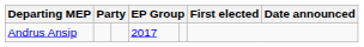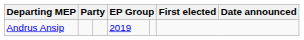Andrus Ansip | column 4: 2017 -> 2019
